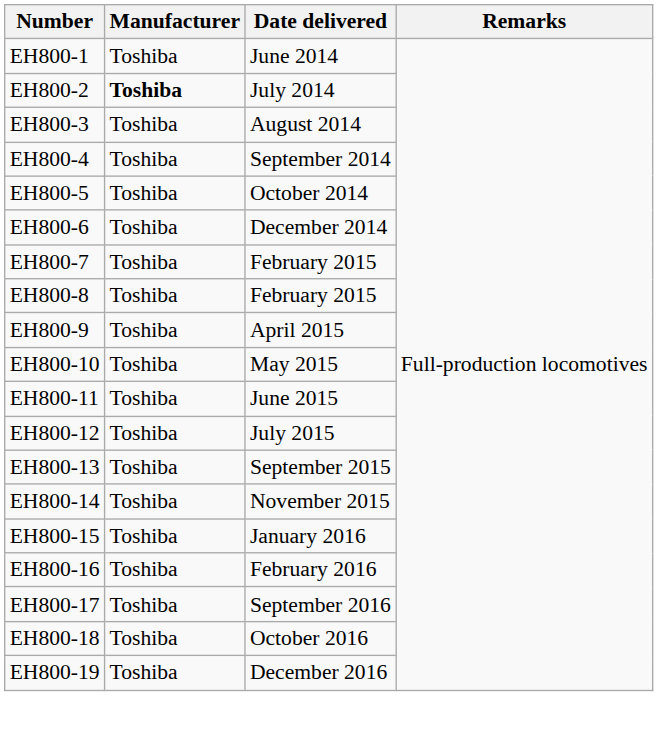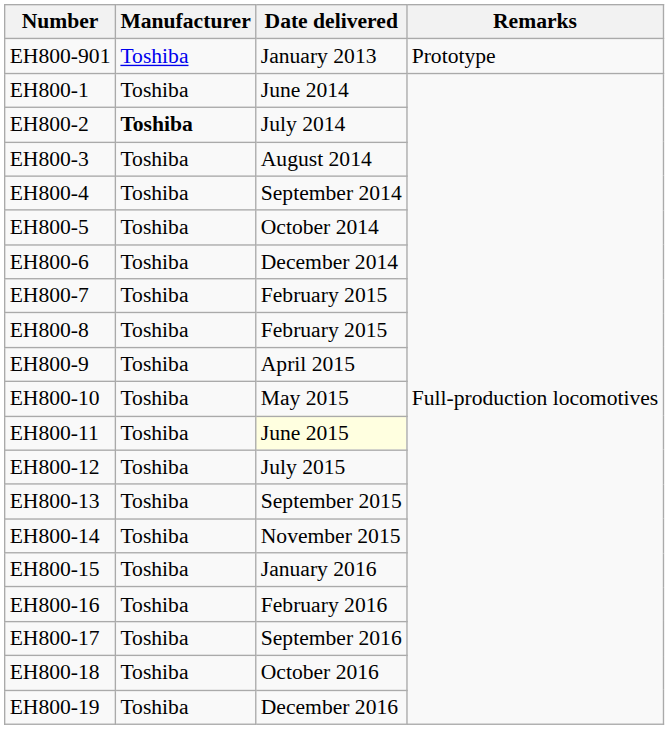+ row: EH800-901 | Toshiba | January 2013 | Prototype
EH800-11 | Date delivered: no background -> lightyellow background
